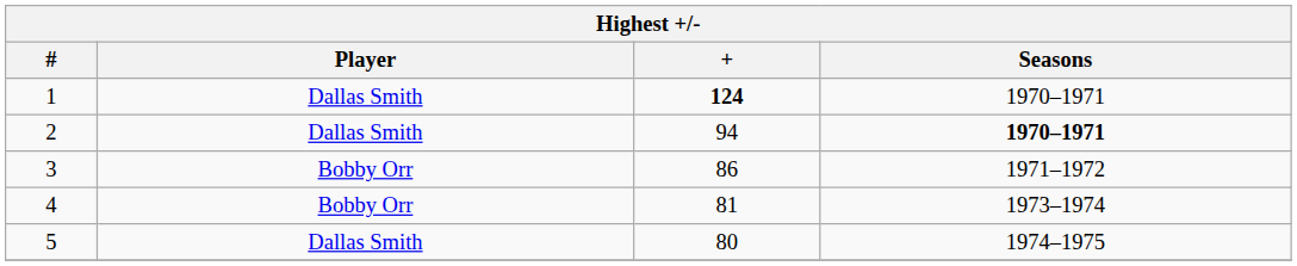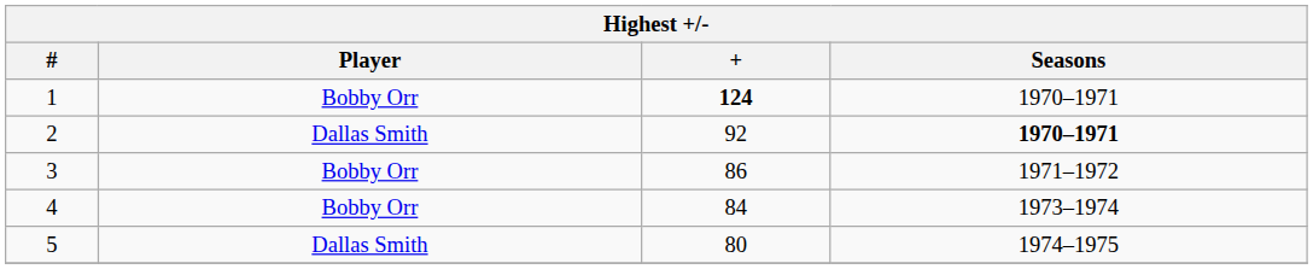1 | Player: Dallas Smith -> Bobby Orr
2 | +: 94 -> 92
4 | +: 81 -> 84
